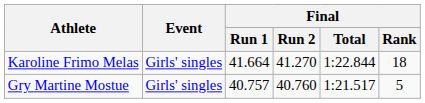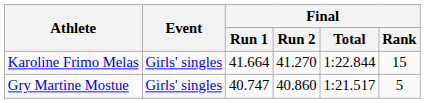Karoline Frimo Melas | Final / Rank: 18 -> 15
Gry Martine Mostue | Final / Run 1: 40.757 -> 40.747
Gry Martine Mostue | Final / Run 2: 40.760 -> 40.860
